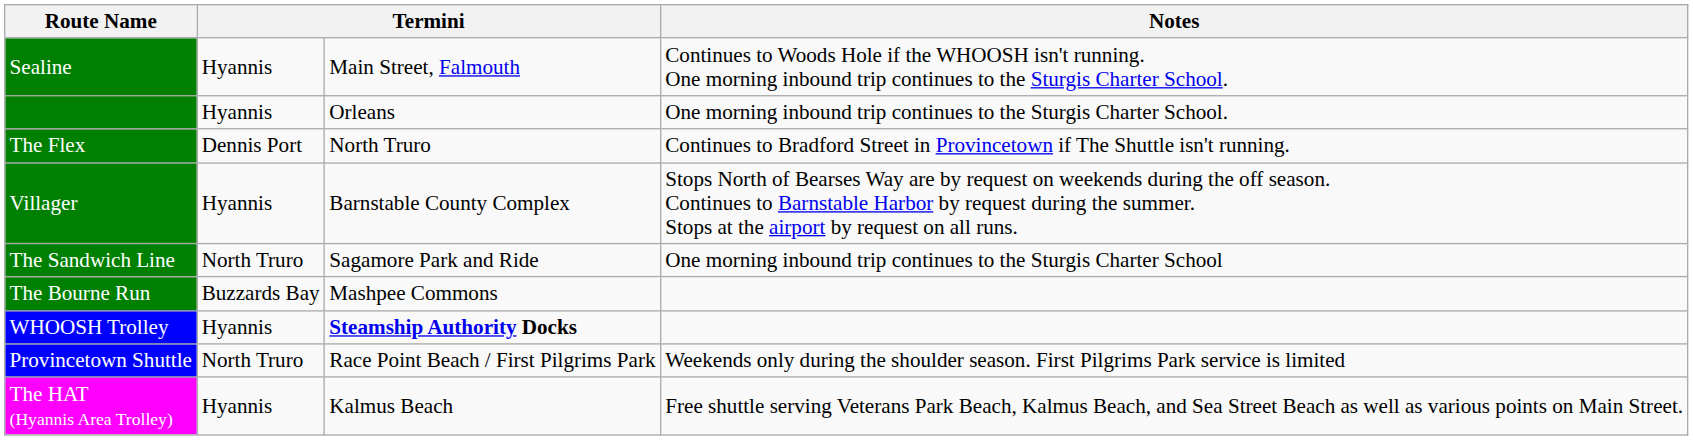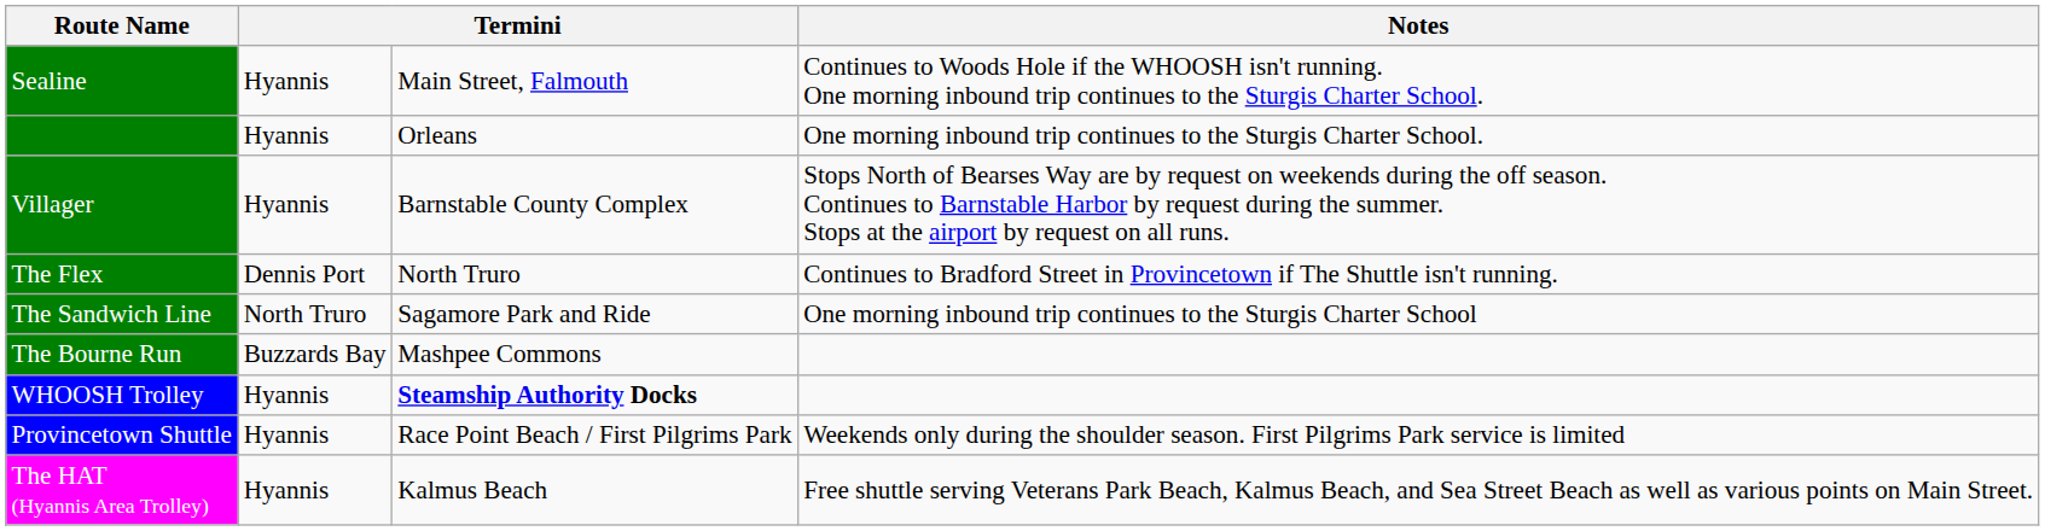rows swapped: The Flex <-> Villager
Provincetown Shuttle | column 2: North Truro -> Hyannis
